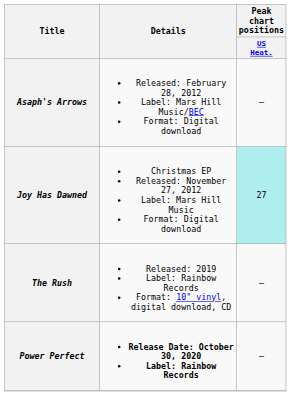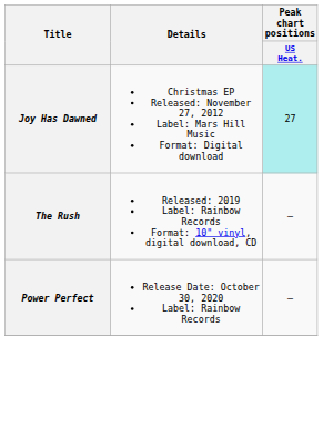- row: Asaph's Arrows | Released: February 28, 2012 Label: Mars Hill Music/BEC Format: Digital download | —
Power Perfect | Details: bold -> normal
